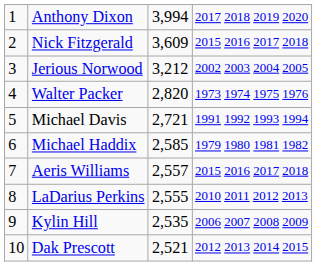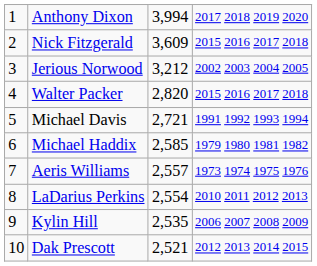Walter Packer | column 4: 1973 1974 1975 1976 -> 2015 2016 2017 2018
Aeris Williams | column 4: 2015 2016 2017 2018 -> 1973 1974 1975 1976
LaDarius Perkins | column 3: 2,555 -> 2,554
